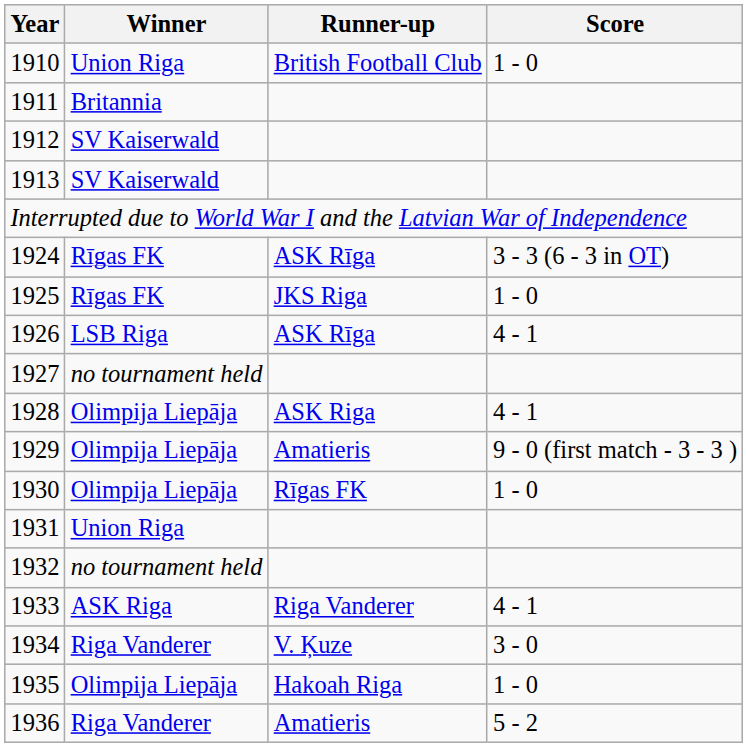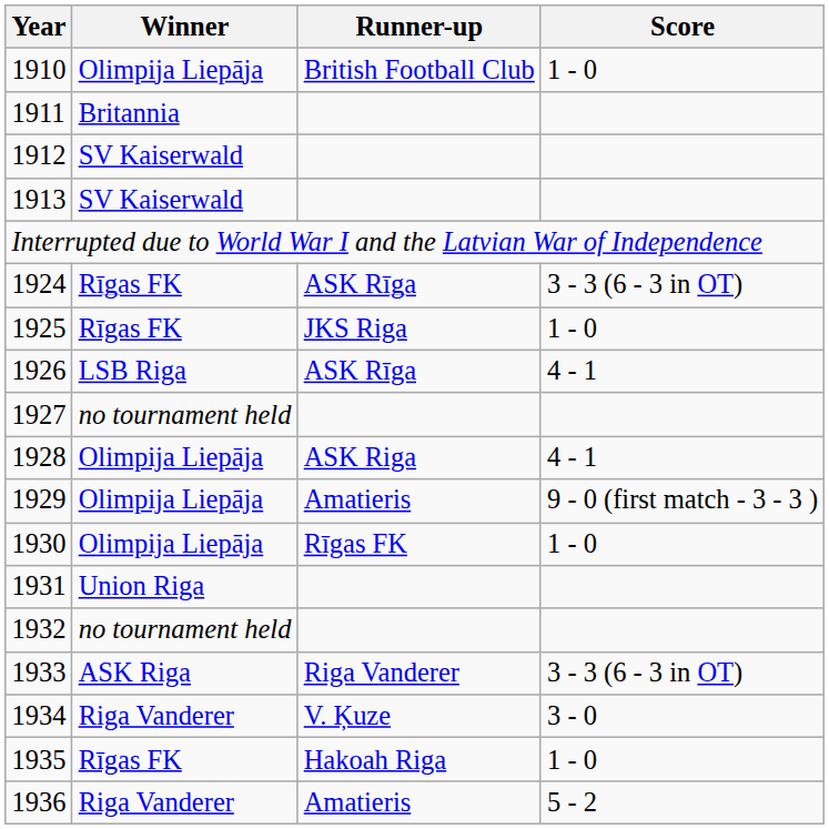1910 | Winner: Union Riga -> Olimpija Liepāja
1933 | Score: 4 - 1 -> 3 - 3 (6 - 3 in OT)
1935 | Winner: Olimpija Liepāja -> Rīgas FK
